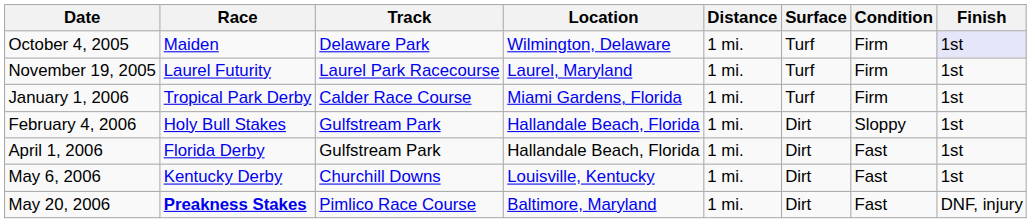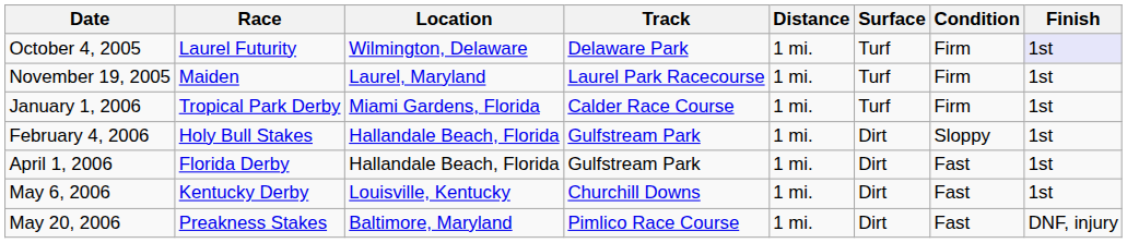columns swapped: Track <-> Location
October 4, 2005 | Race: Maiden -> Laurel Futurity
November 19, 2005 | Race: Laurel Futurity -> Maiden
May 20, 2006 | Race: bold -> normal
